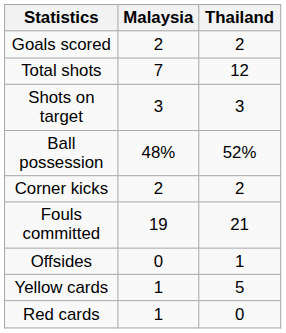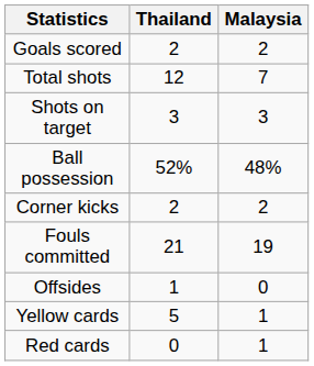columns swapped: Thailand <-> Malaysia
